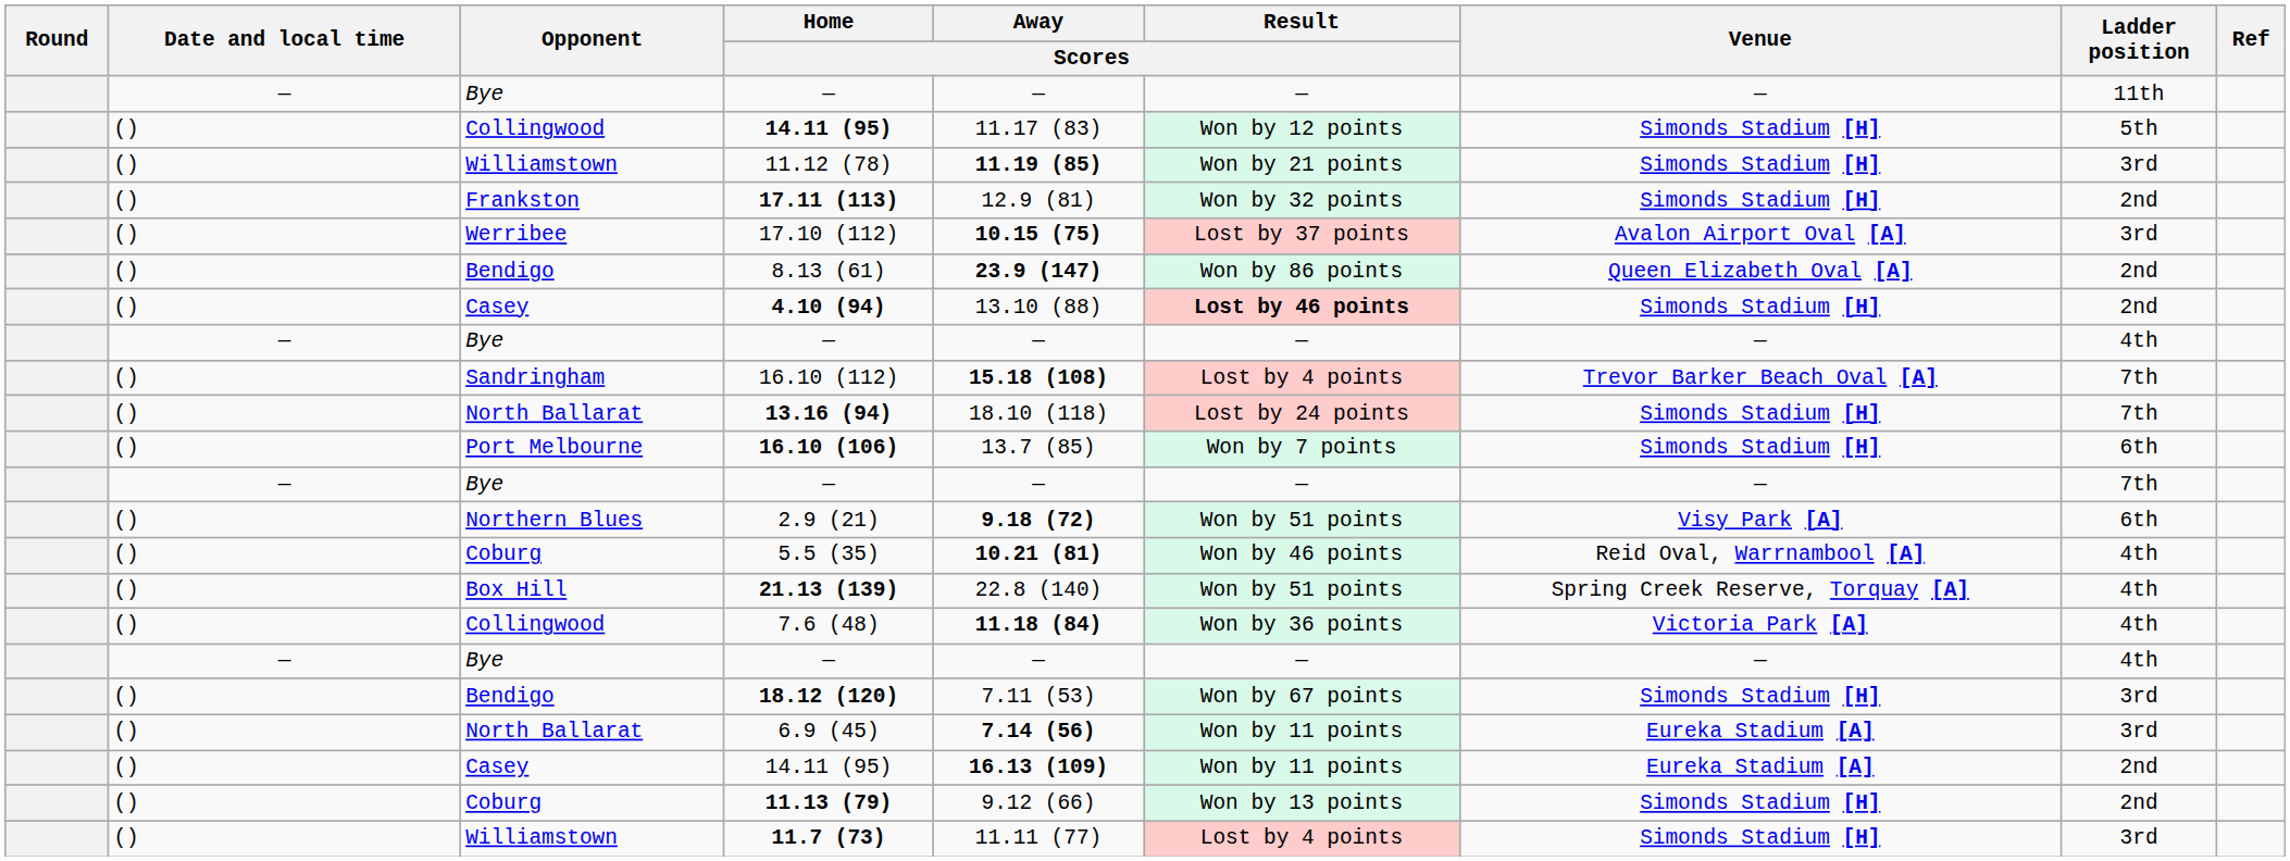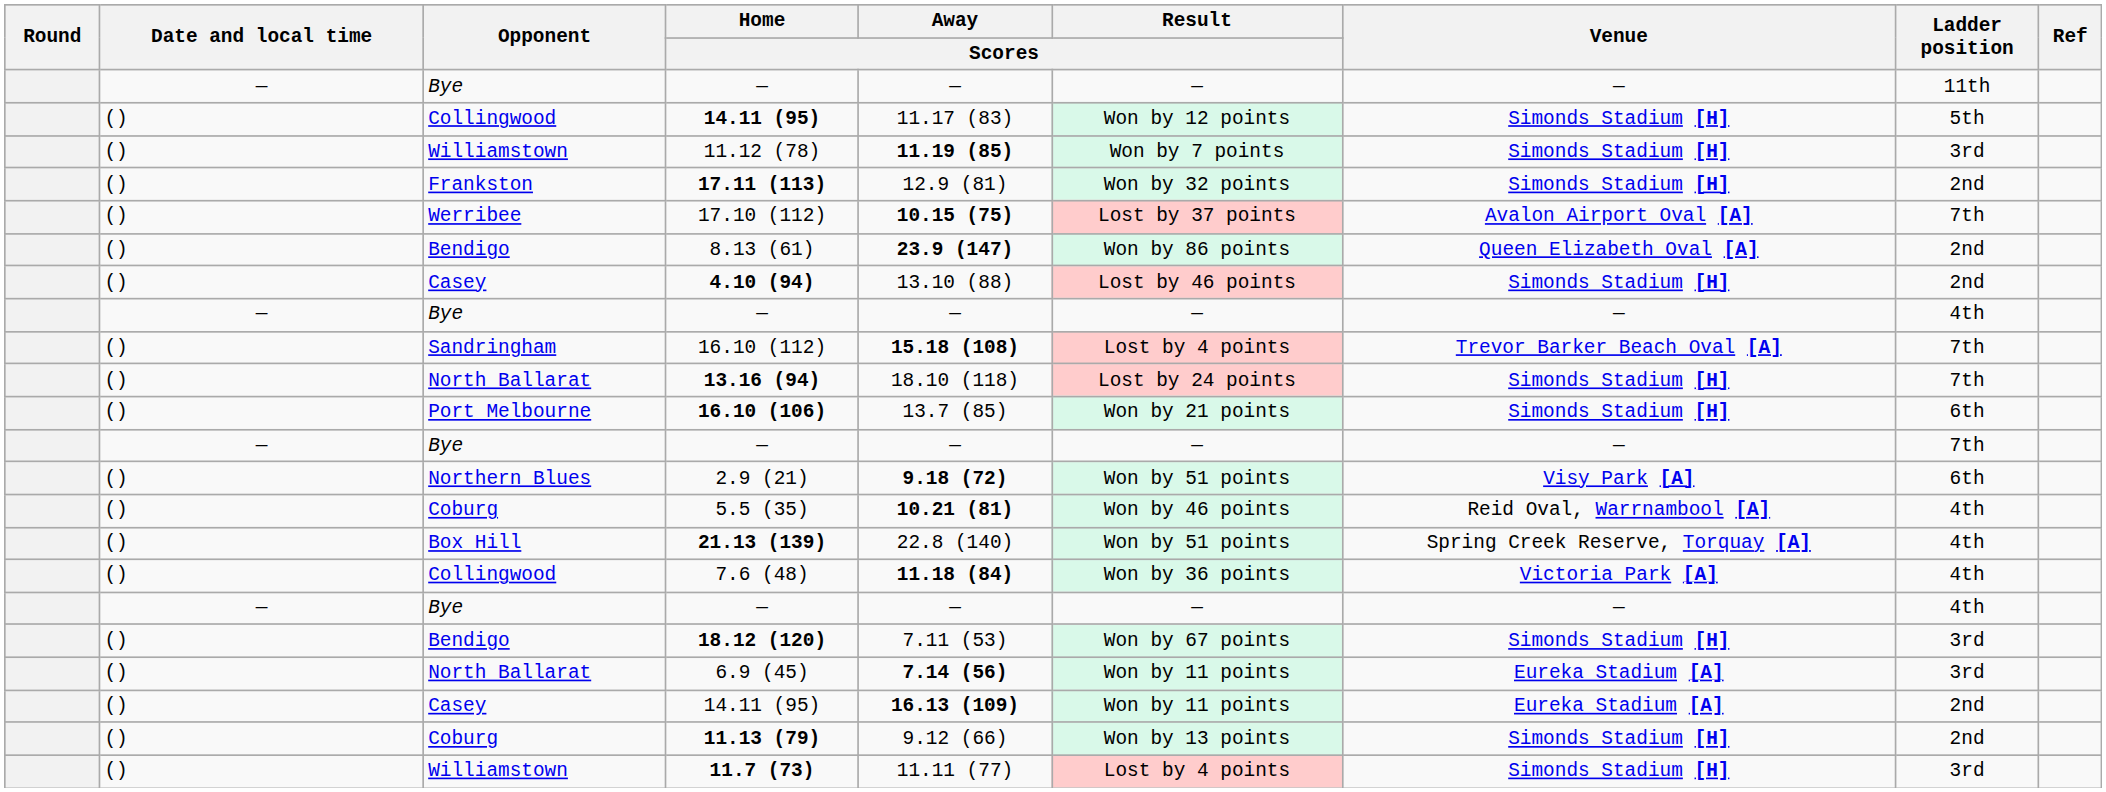11.12 (78) | Result / Scores: Won by 21 points -> Won by 7 points
17.10 (112) | Ladder position: 3rd -> 7th
4.10 (94) | Result / Scores: bold -> normal
16.10 (106) | Result / Scores: Won by 7 points -> Won by 21 points
